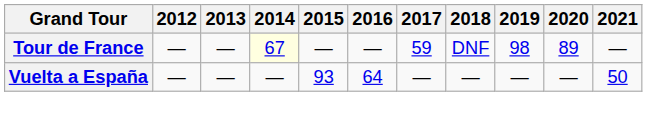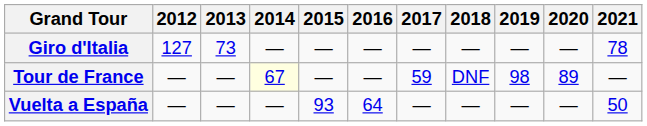+ row: Giro d'Italia | 127 | 73 | — | — | — | — | — | — | — | 78
